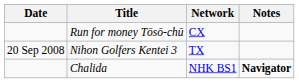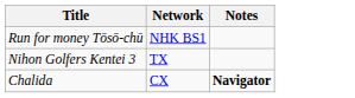- column: Date | 20 Sep 2008
Run for money Tōsō-chū | Network: CX -> NHK BS1
Chalida | Network: NHK BS1 -> CX
